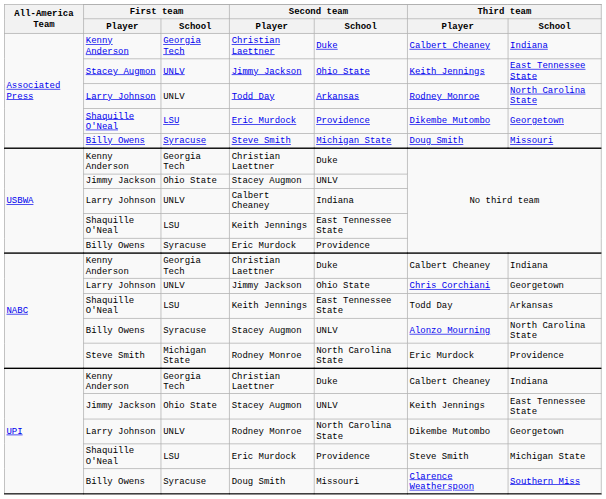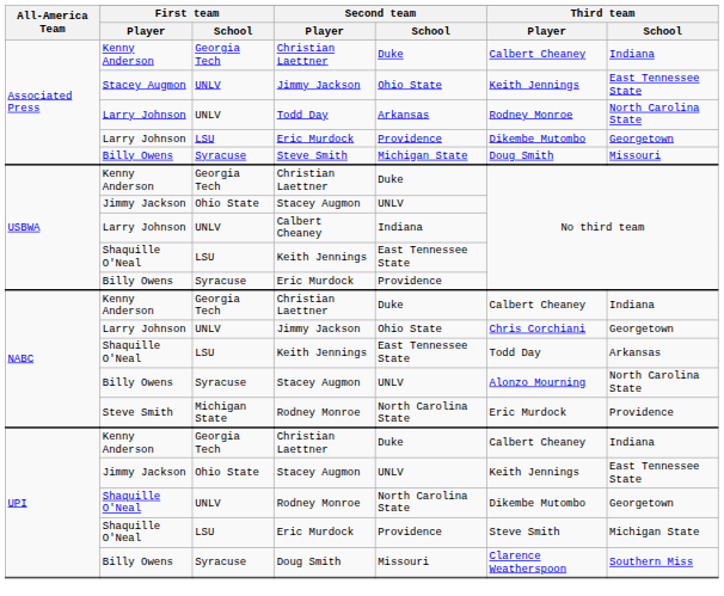Associated Press / Eric Murdock | First team / Player: Shaquille O'Neal -> Larry Johnson
UPI / Rodney Monroe | First team / Player: Larry Johnson -> Shaquille O'Neal
